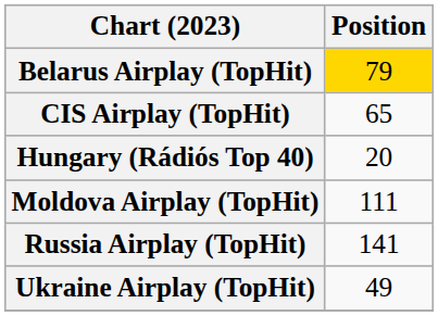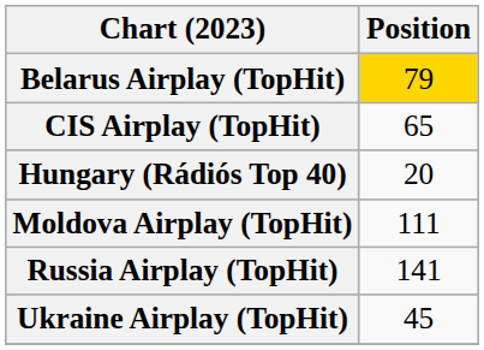Ukraine Airplay (TopHit) | Position: 49 -> 45
